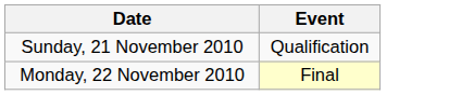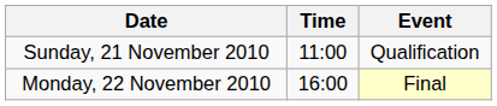+ column: Time | 11:00 | 16:00
